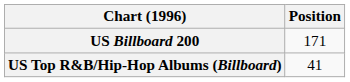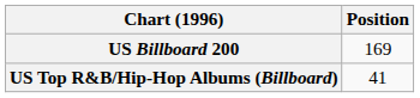US Billboard 200 | Position: 171 -> 169
